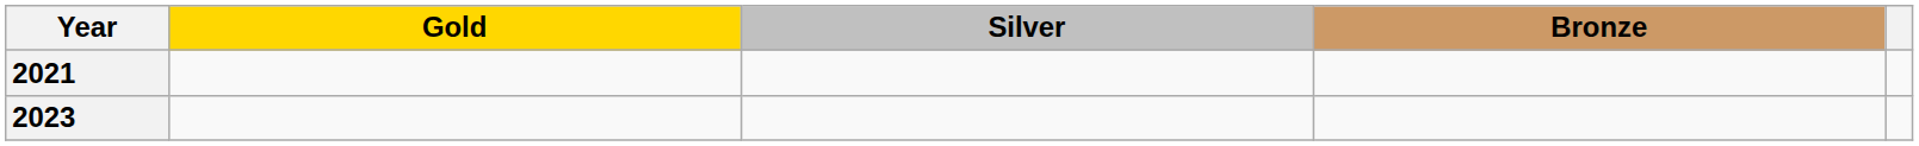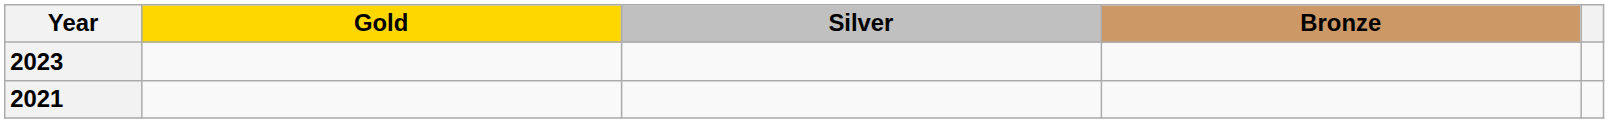rows swapped: 2021 <-> 2023
